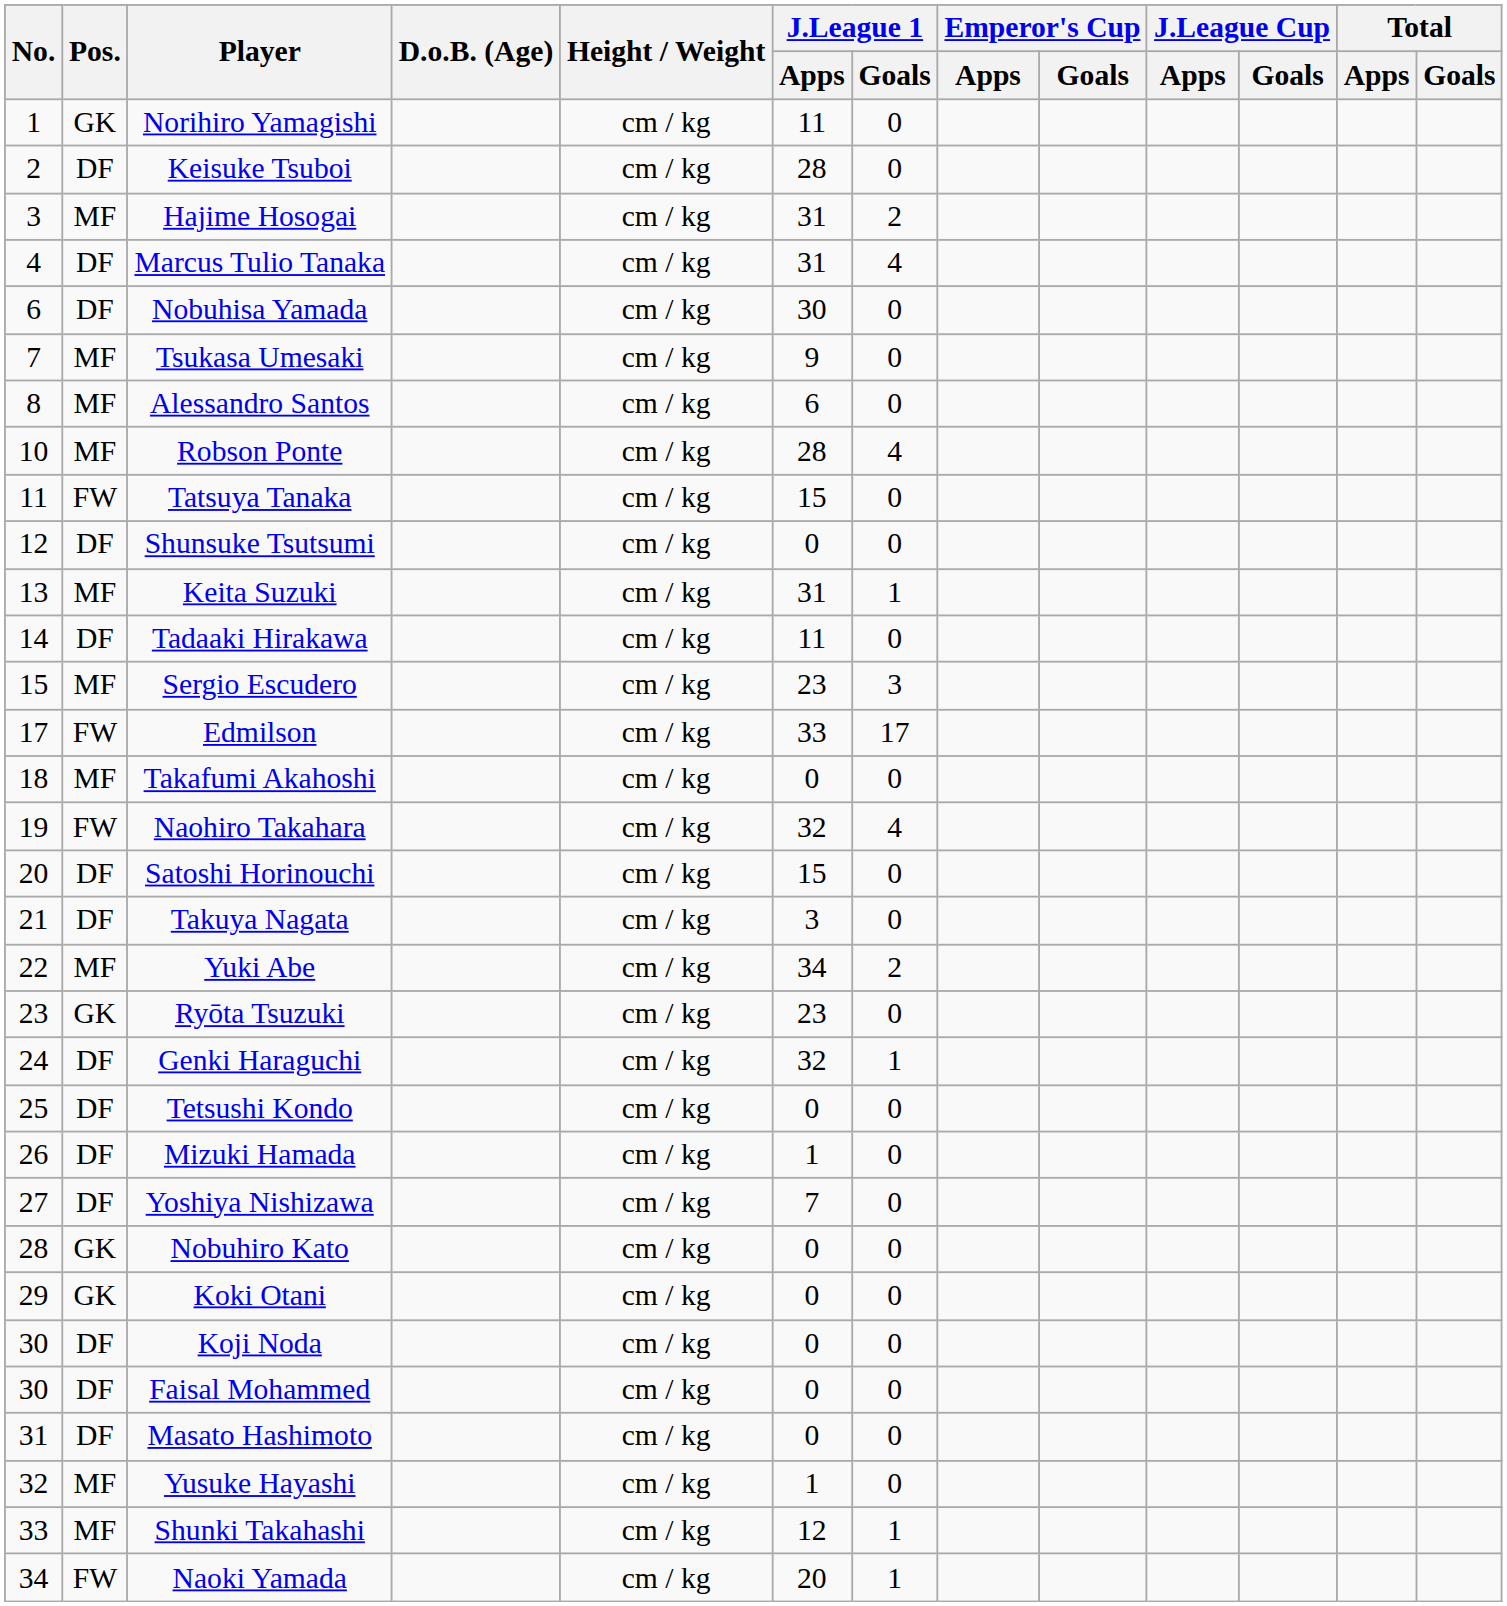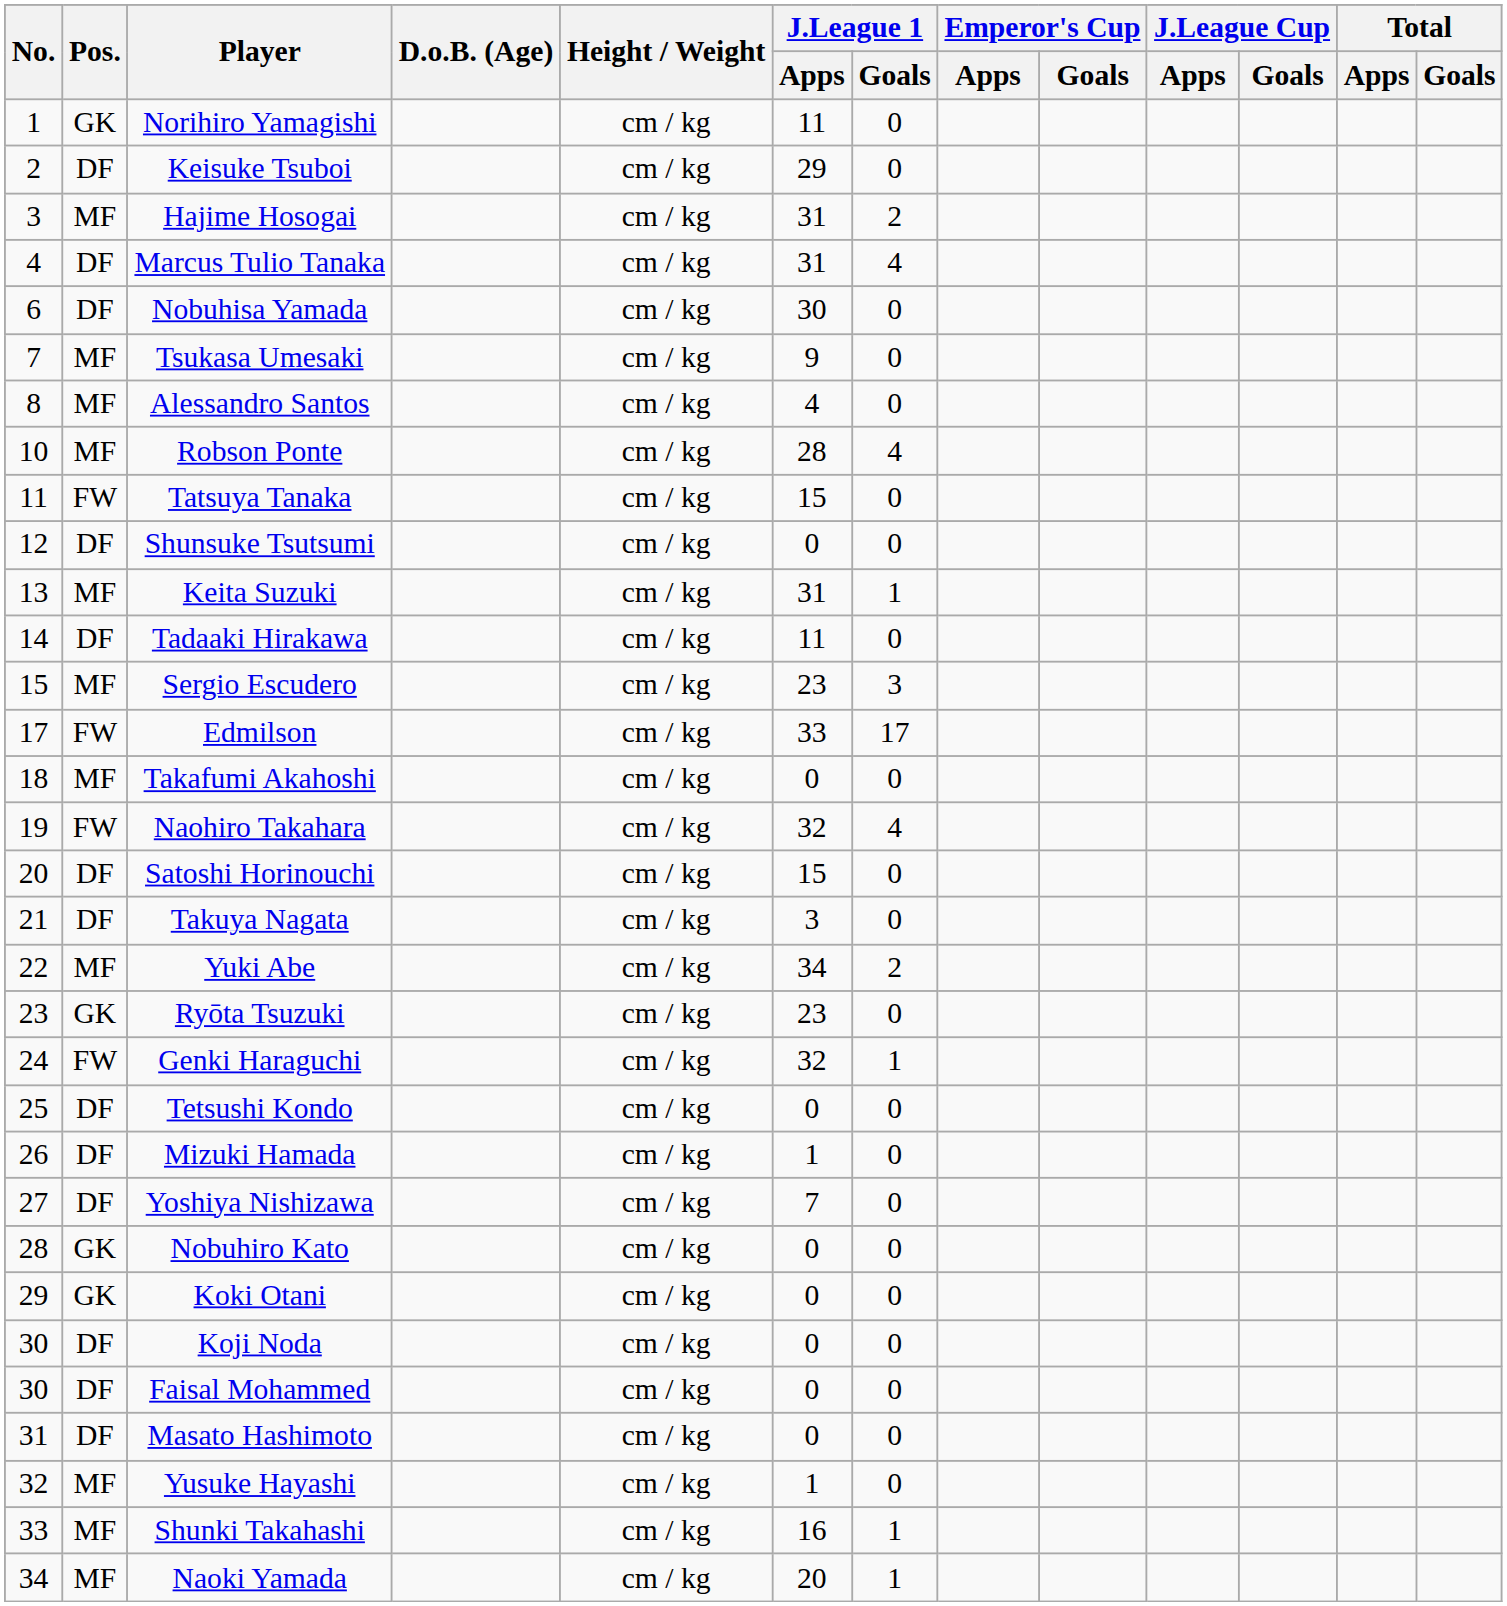Keisuke Tsuboi | J.League 1 / Apps: 28 -> 29
Alessandro Santos | J.League 1 / Apps: 6 -> 4
Genki Haraguchi | Pos.: DF -> FW
Shunki Takahashi | J.League 1 / Apps: 12 -> 16
Naoki Yamada | Pos.: FW -> MF
